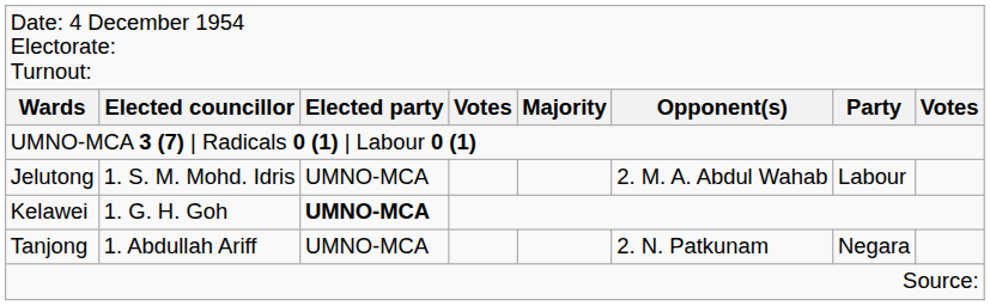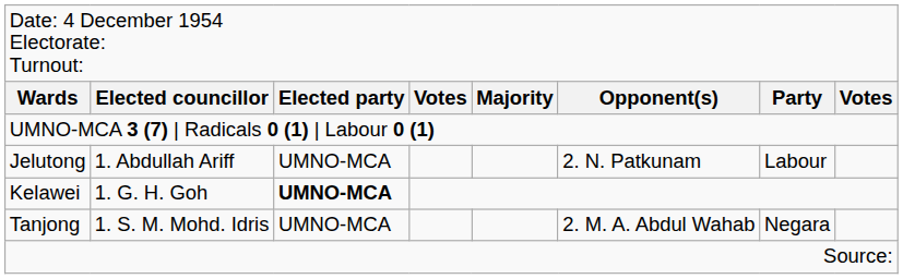Jelutong | column 2: 1. S. M. Mohd. Idris -> 1. Abdullah Ariff
Jelutong | column 6: 2. M. A. Abdul Wahab -> 2. N. Patkunam
Tanjong | column 2: 1. Abdullah Ariff -> 1. S. M. Mohd. Idris
Tanjong | column 6: 2. N. Patkunam -> 2. M. A. Abdul Wahab
